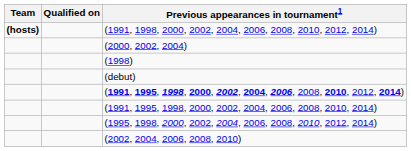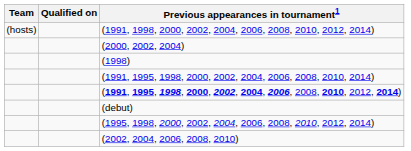(1991, 1998, 2000, 2002, 2004, 2006, 2008, 2010, 2012, 2014) | Team: bold -> normal
rows swapped: (debut) <-> (1991, 1995, 1998, 2000, 2002, 2004, 2006, 2008, 2010, 2014)
